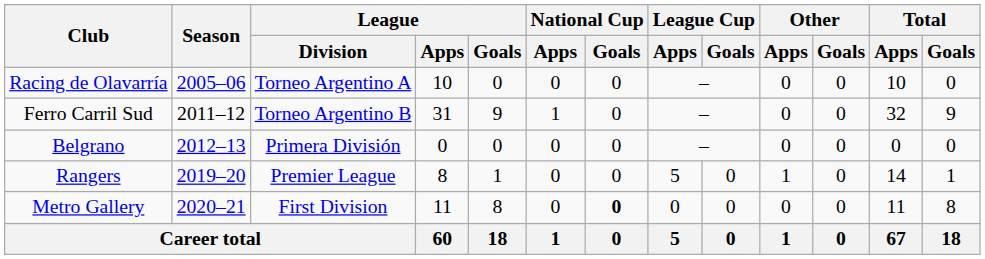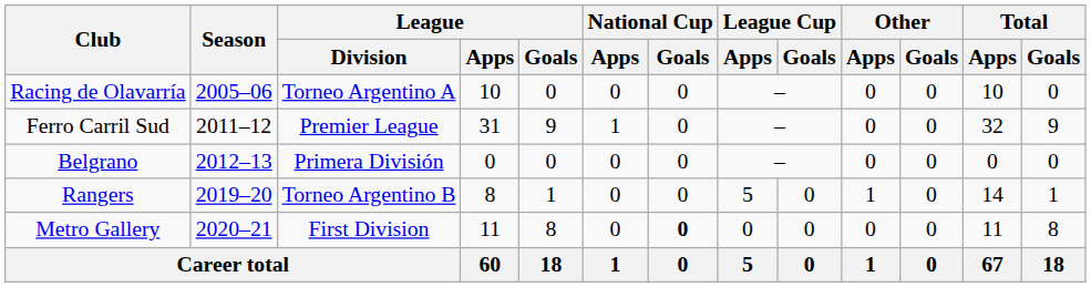Ferro Carril Sud | League / Division: Torneo Argentino B -> Premier League
Rangers | League / Division: Premier League -> Torneo Argentino B
